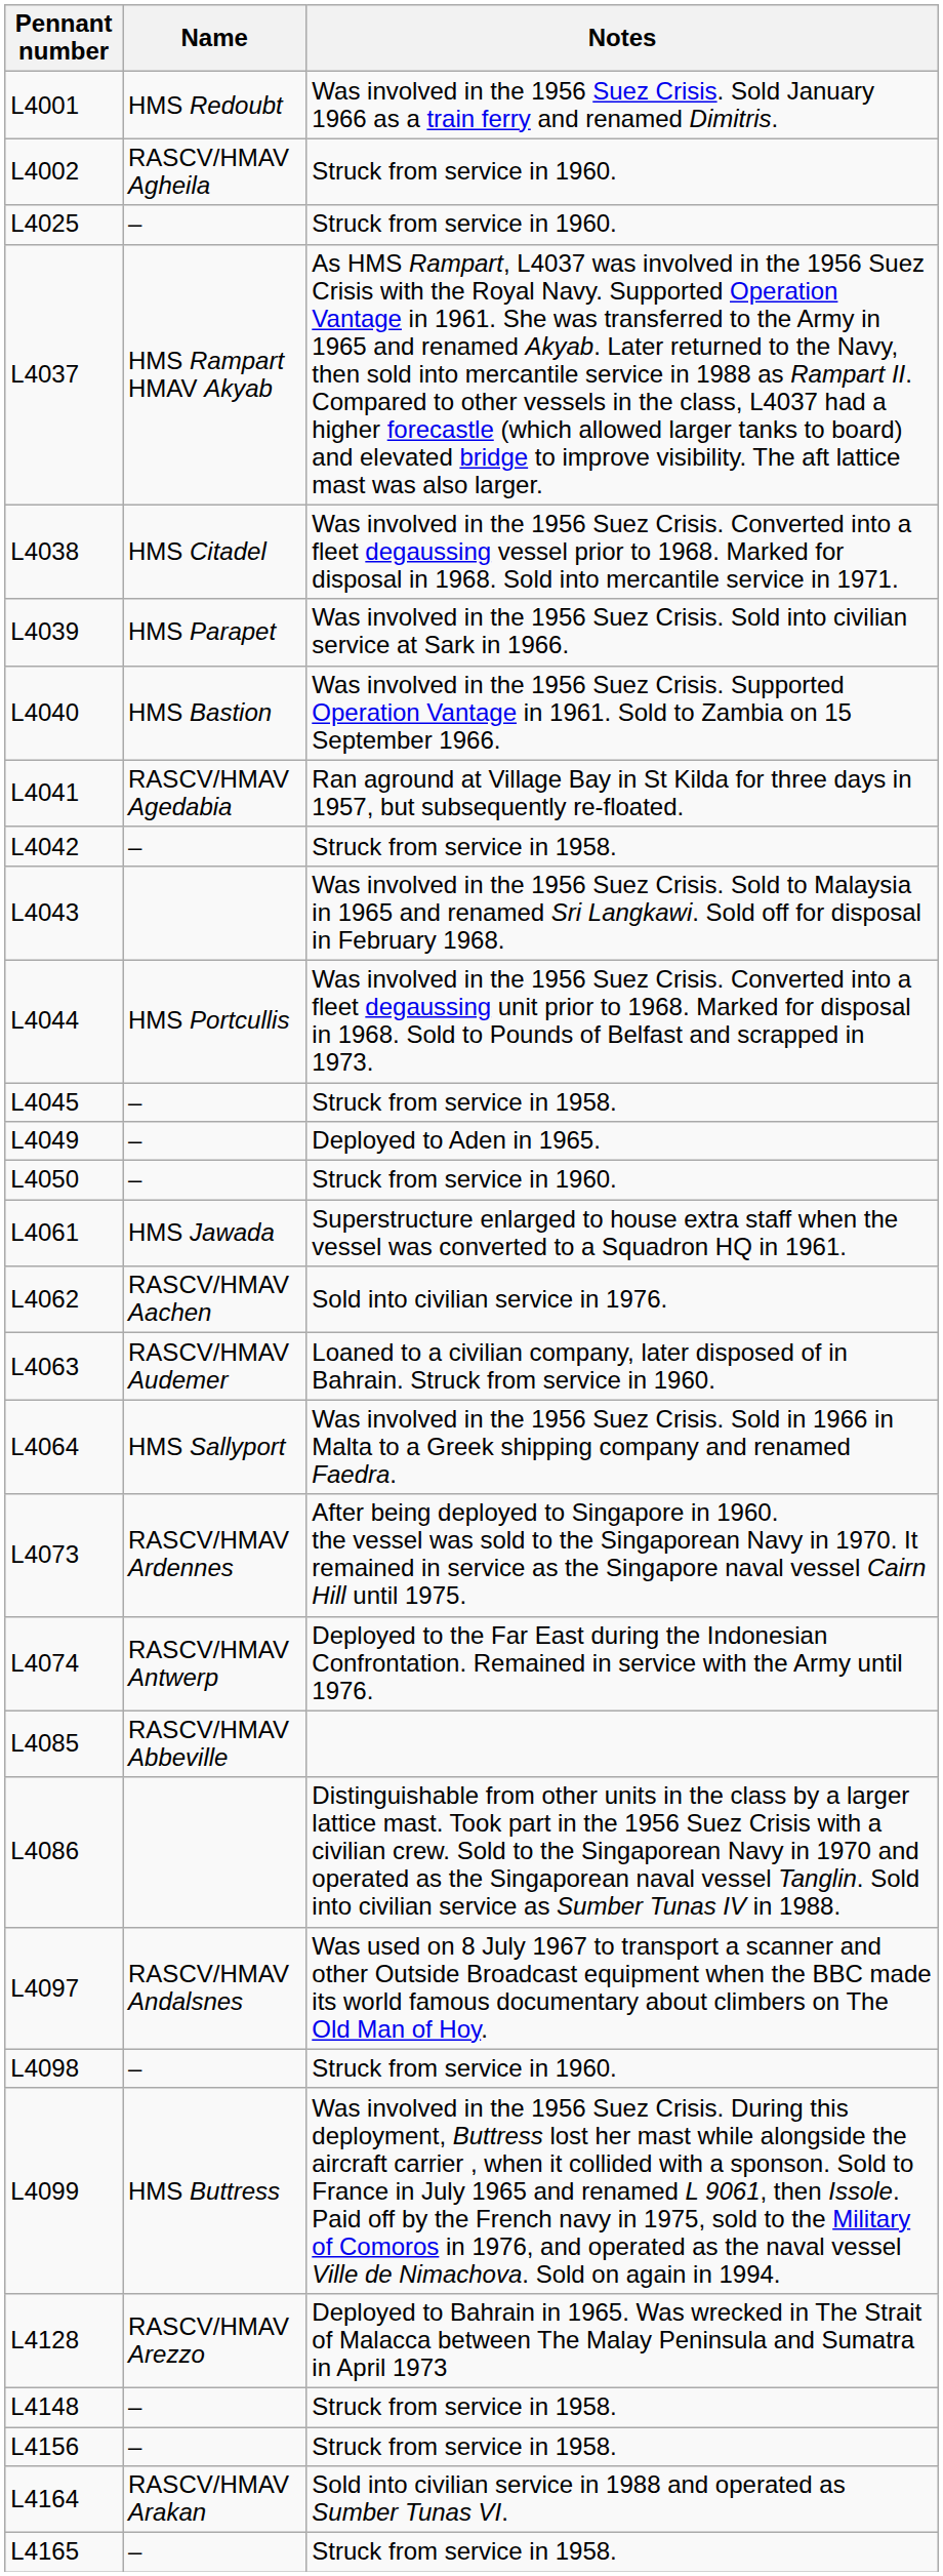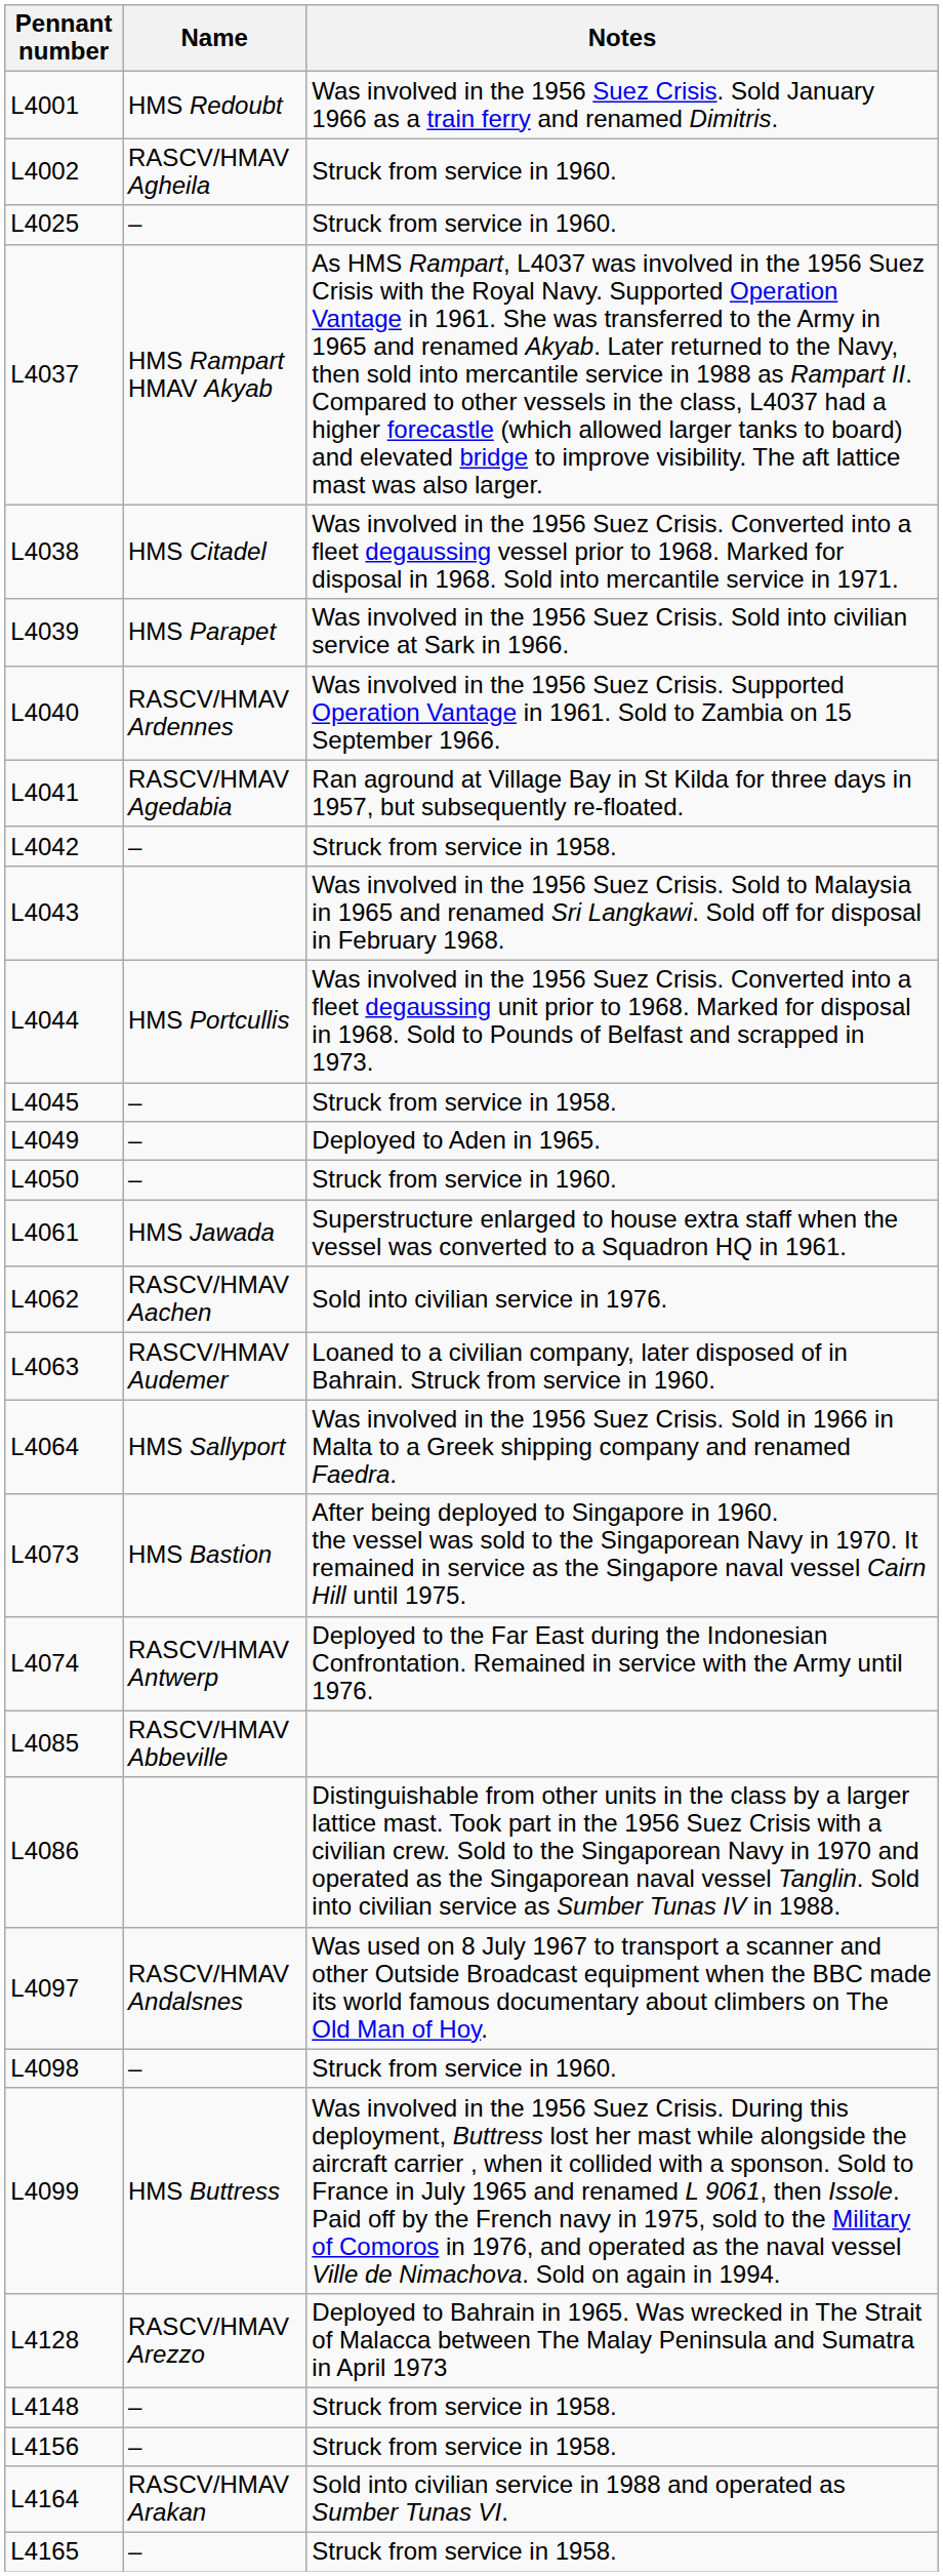L4040 | Name: HMS Bastion -> RASCV/HMAV Ardennes
L4073 | Name: RASCV/HMAV Ardennes -> HMS Bastion
